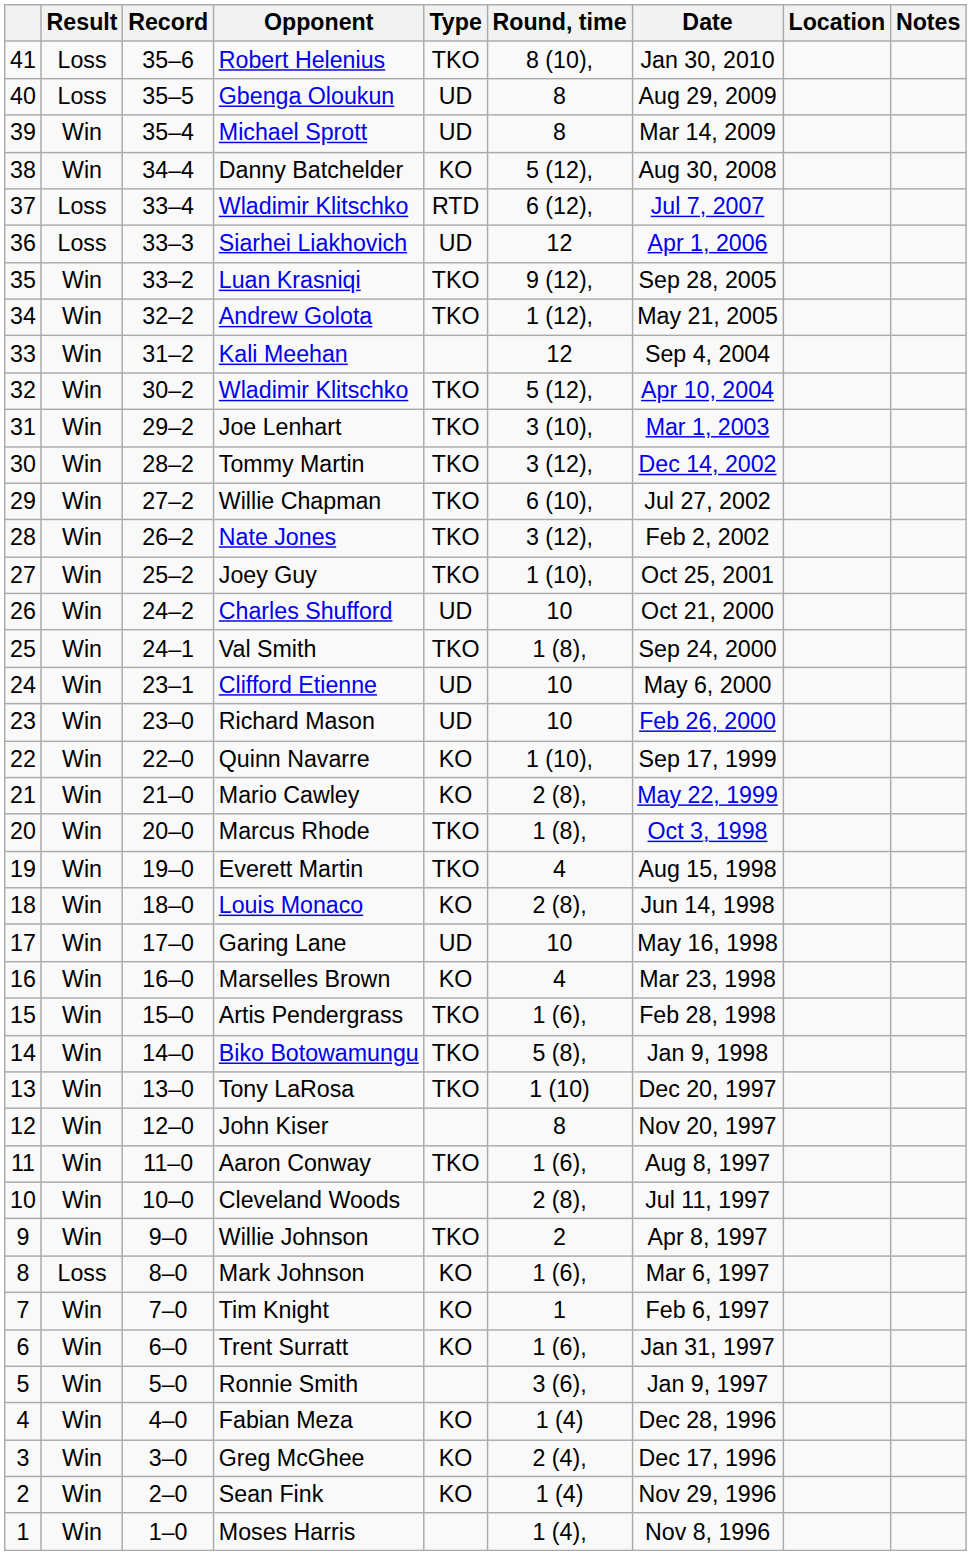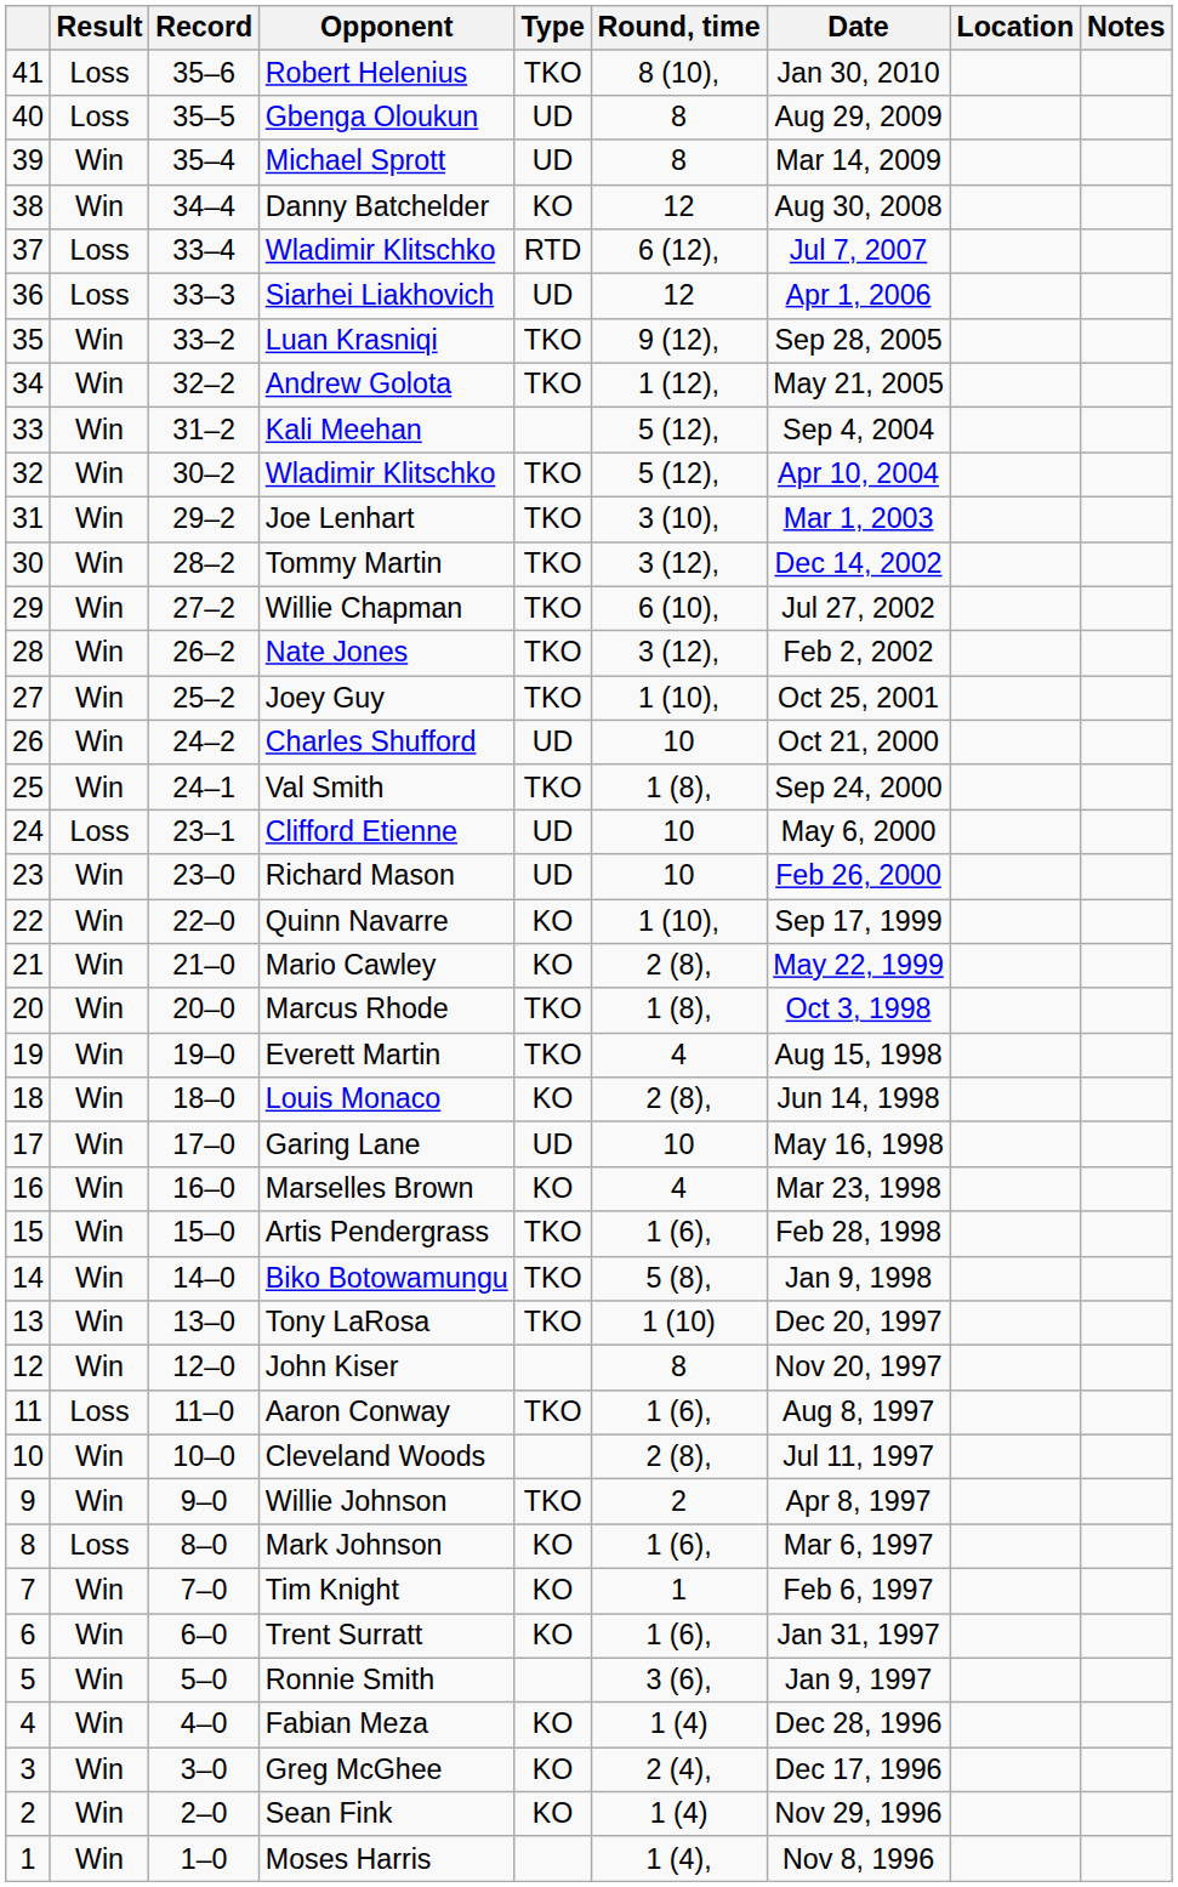Danny Batchelder | Round, time: 5 (12), -> 12
Kali Meehan | Round, time: 12 -> 5 (12),
Clifford Etienne | Result: Win -> Loss
Aaron Conway | Result: Win -> Loss
